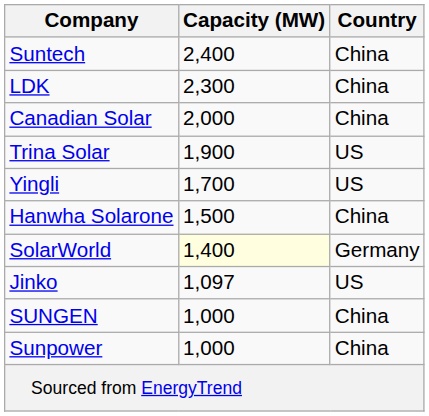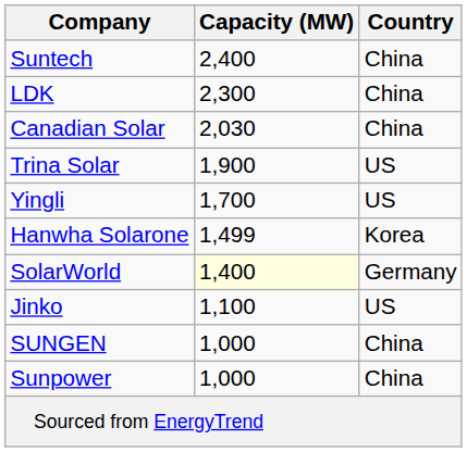Canadian Solar | Capacity (MW): 2,000 -> 2,030
Hanwha Solarone | Capacity (MW): 1,500 -> 1,499
Hanwha Solarone | Country: China -> Korea
Jinko | Capacity (MW): 1,097 -> 1,100
